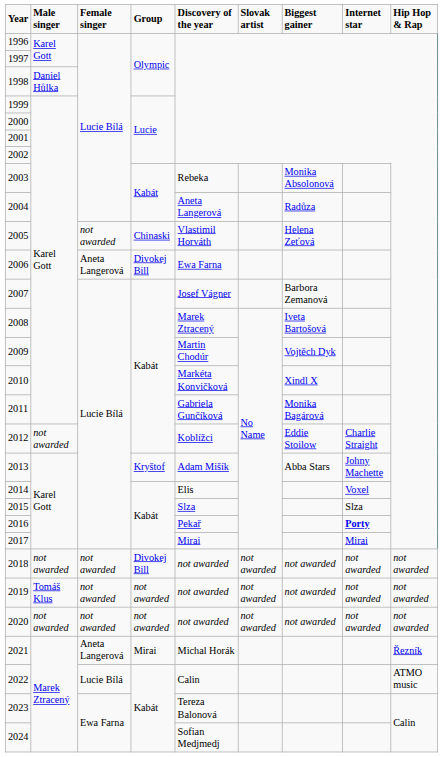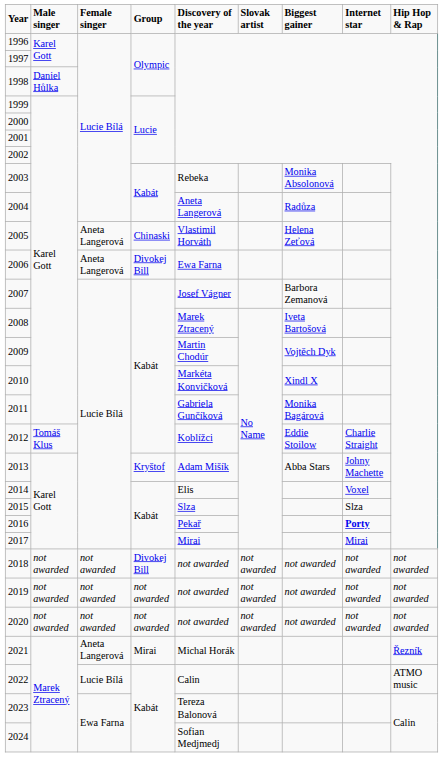2005 | Female singer: not awarded -> Aneta Langerová
2012 | Male singer: not awarded -> Tomáš Klus
2019 | Male singer: Tomáš Klus -> not awarded
